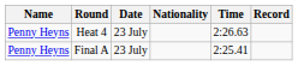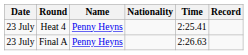columns swapped: Date <-> Name
Heat 4 | Time: 2:26.63 -> 2:25.41
Final A | Time: 2:25.41 -> 2:26.63
